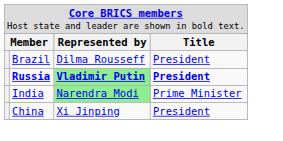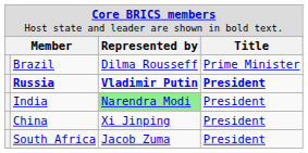Brazil | column 4: President -> Prime Minister
Russia | column 3: lightgreen background -> no background
India | column 4: Prime Minister -> President
+ row: South Africa | Jacob Zuma | President
